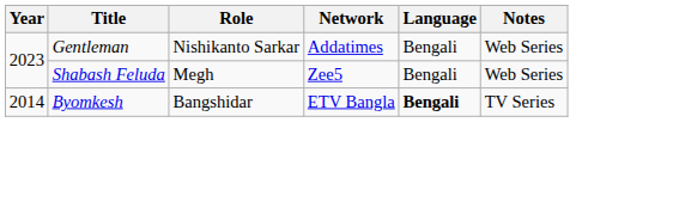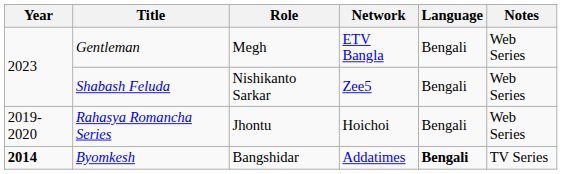Gentleman | Role: Nishikanto Sarkar -> Megh
Gentleman | Network: Addatimes -> ETV Bangla
Shabash Feluda | Role: Megh -> Nishikanto Sarkar
+ row: 2019-2020 | Rahasya Romancha Series | Jhontu | Hoichoi | Bengali | Web Series
Byomkesh | Year: normal -> bold
Byomkesh | Network: ETV Bangla -> Addatimes
